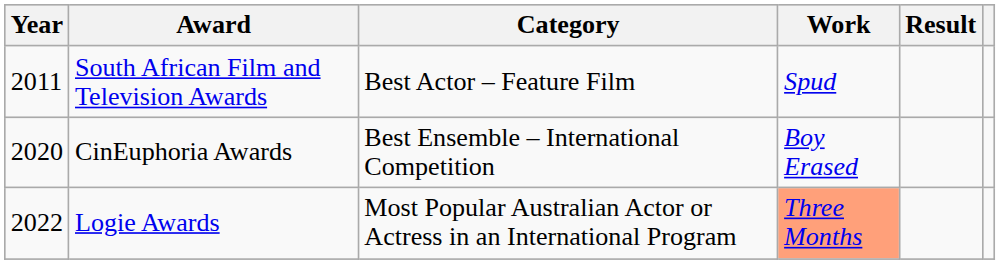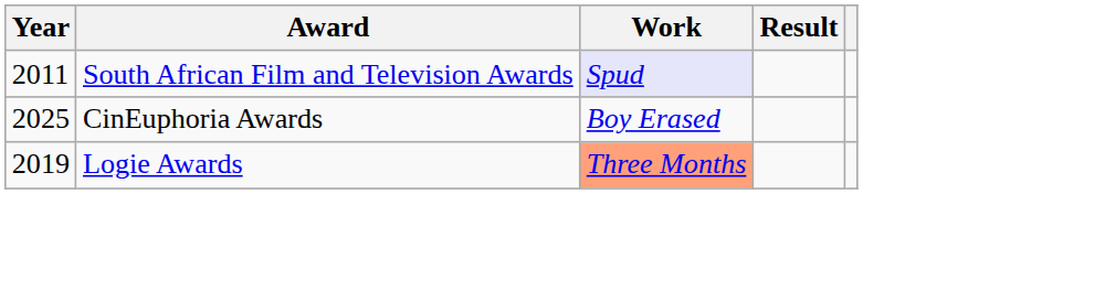- column: Category | Best Actor – Feature Film | Best Ensemble – International Competition | Most Popular Australian Actor or Actress in an International Program
South African Film and Television Awards | Work: no background -> lavender background
CinEuphoria Awards | Year: 2020 -> 2025
Logie Awards | Year: 2022 -> 2019
